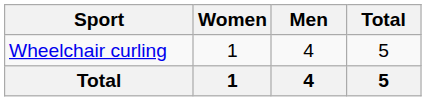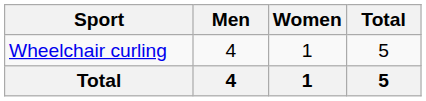columns swapped: Men <-> Women
